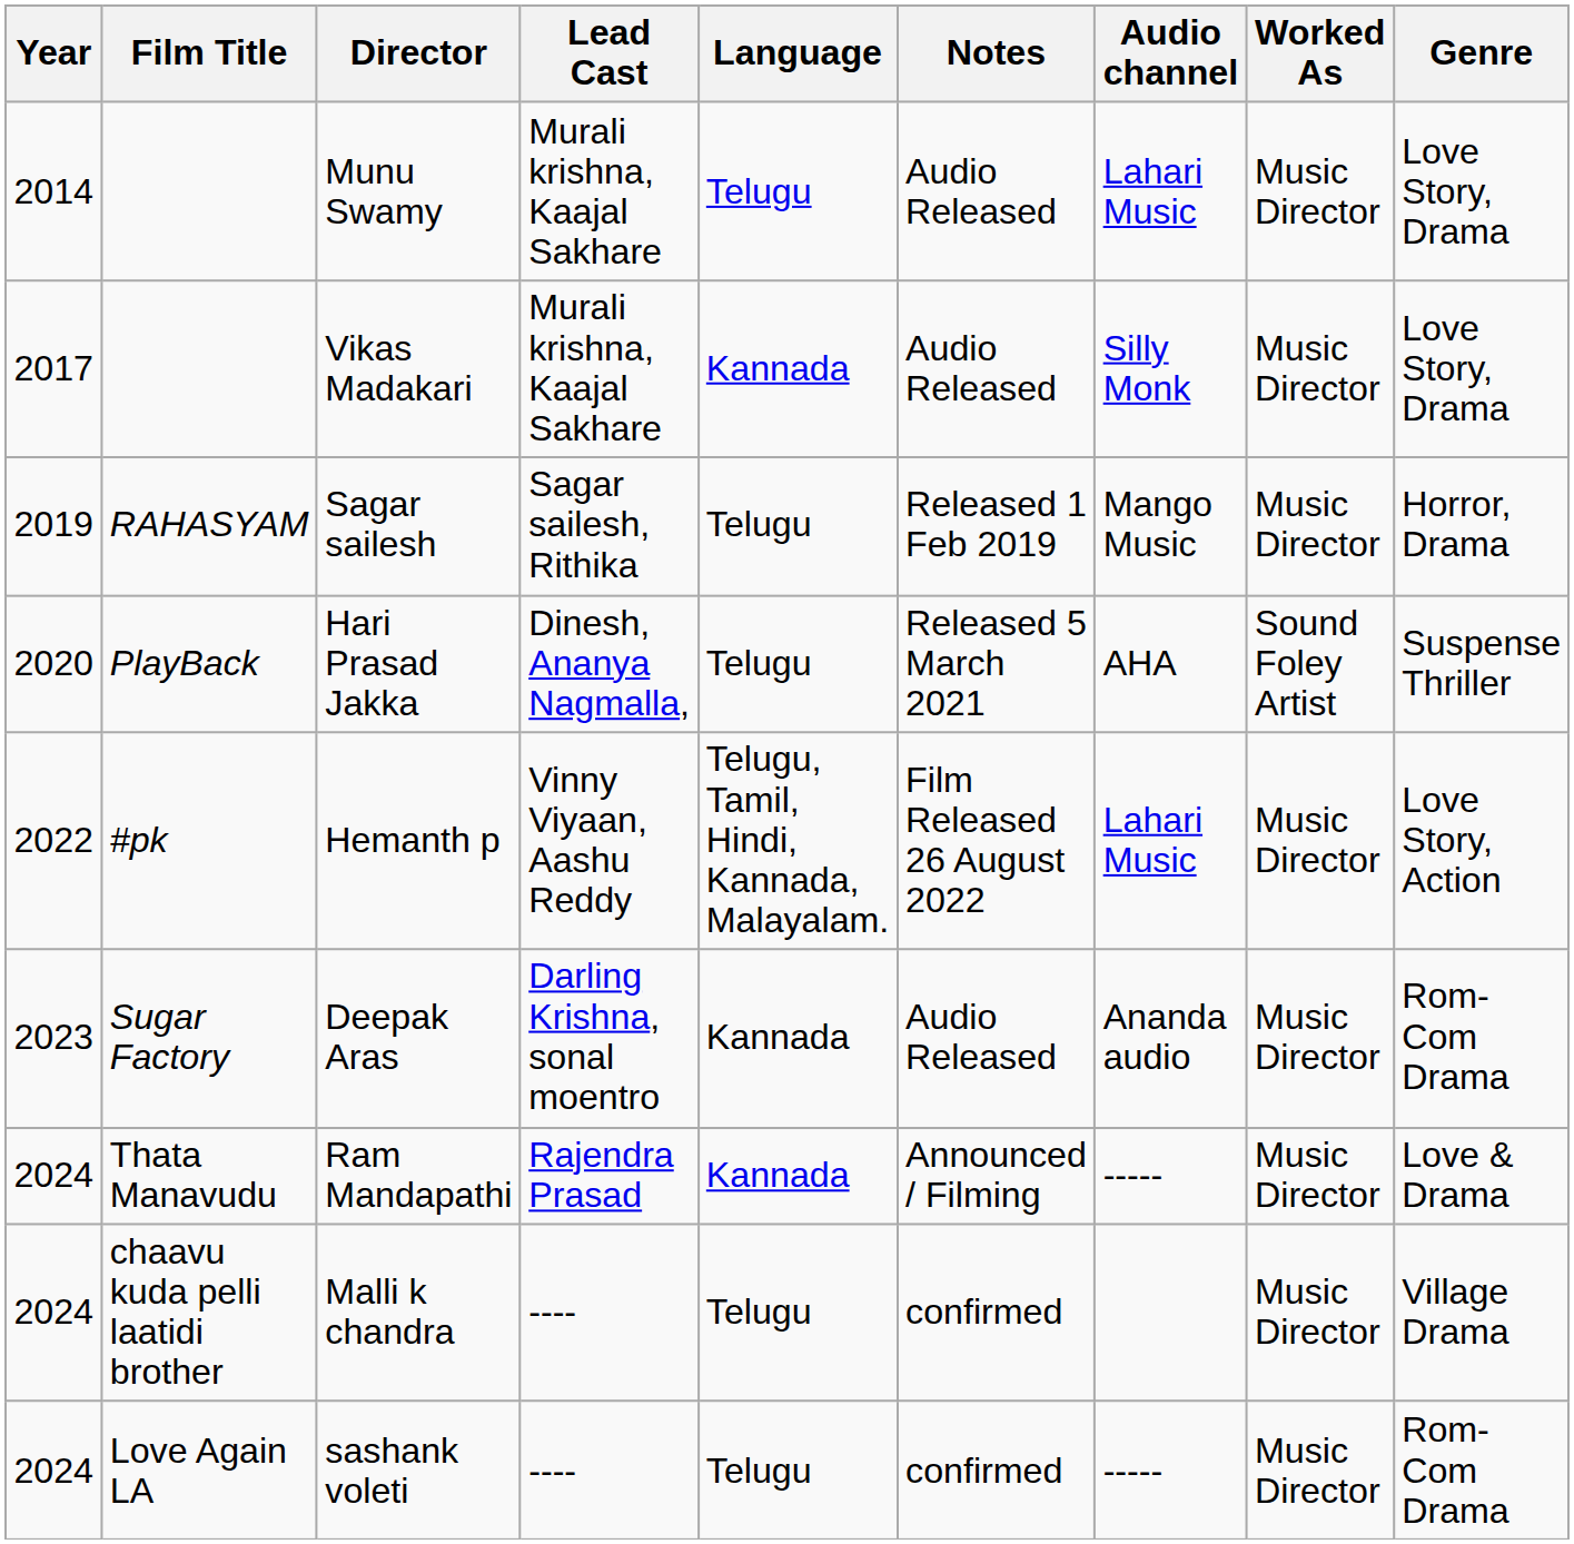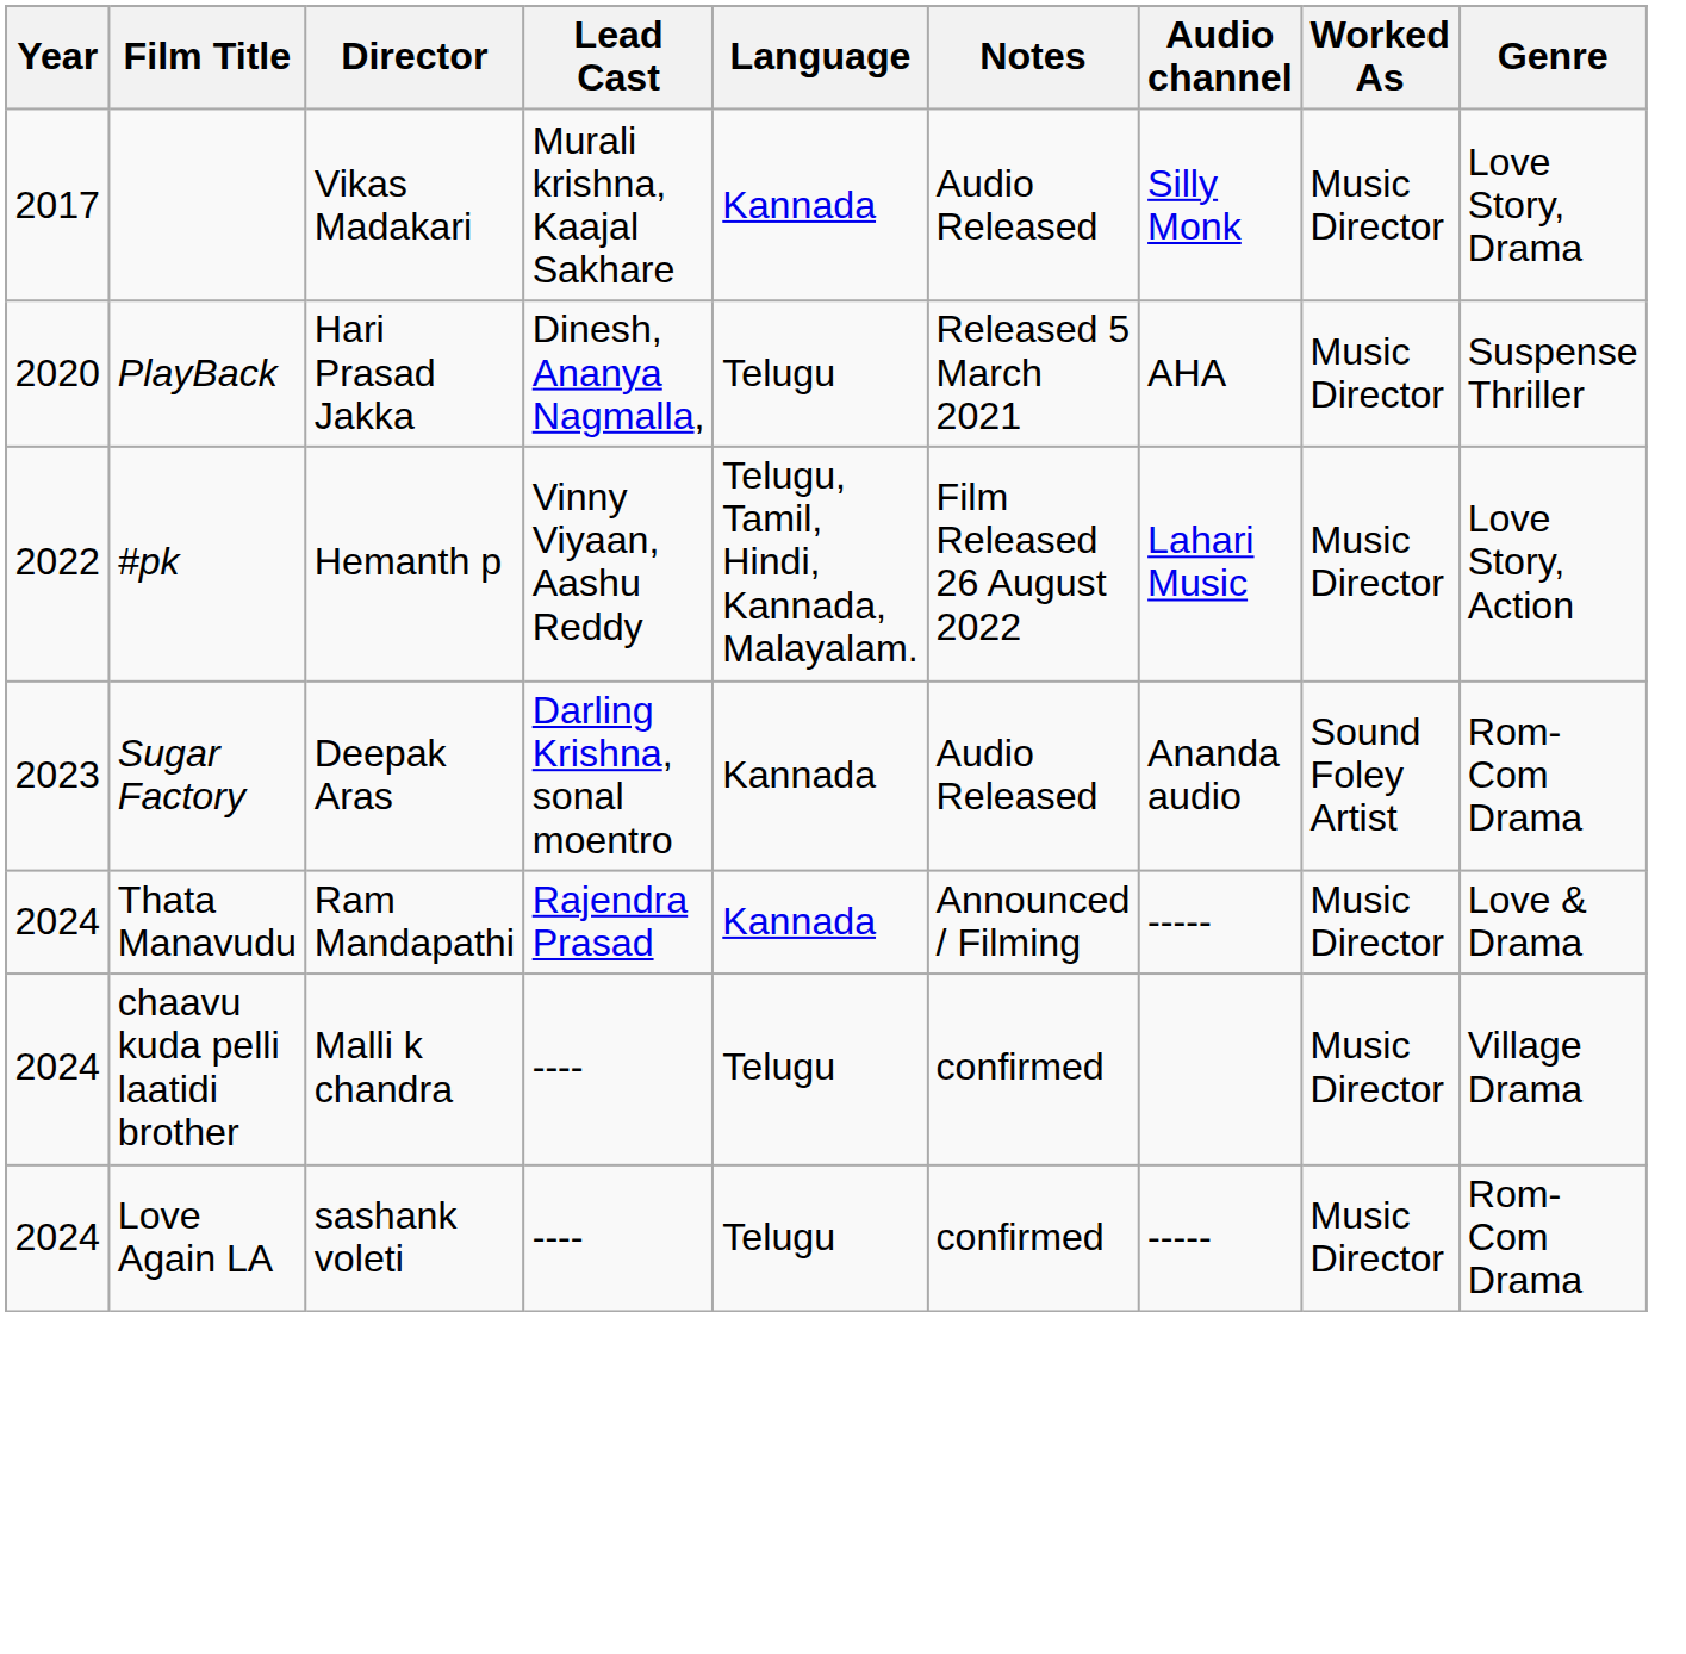- row: 2014 | Munu Swamy | Murali krishna, Kaajal Sakhare | Telugu | Audio Released | Lahari Music | Music Director | Love Story, Drama
- row: 2019 | RAHASYAM | Sagar sailesh | Sagar sailesh, Rithika | Telugu | Released 1 Feb 2019 | Mango Music | Music Director | Horror, Drama
Hari Prasad Jakka | Worked As: Sound Foley Artist -> Music Director
Deepak Aras | Worked As: Music Director -> Sound Foley Artist
